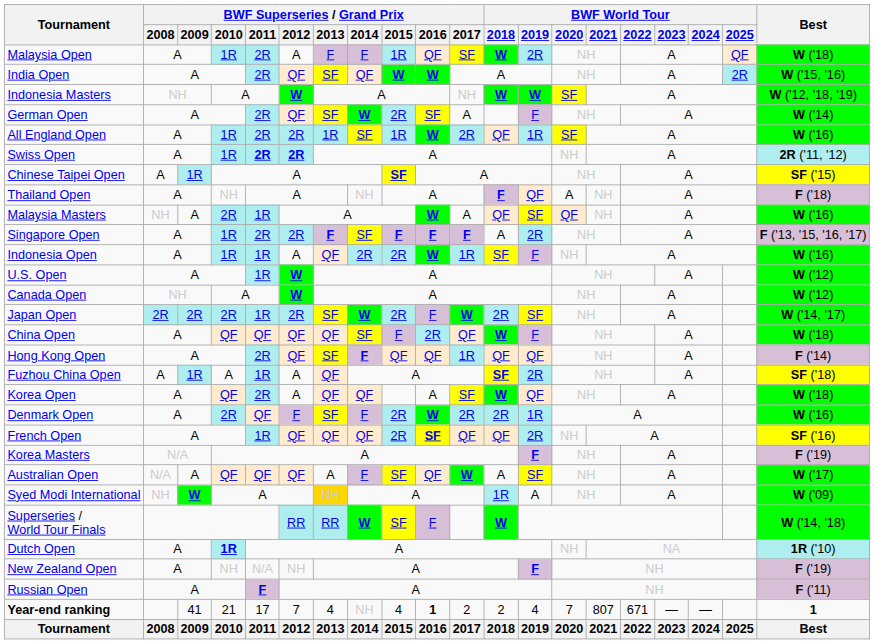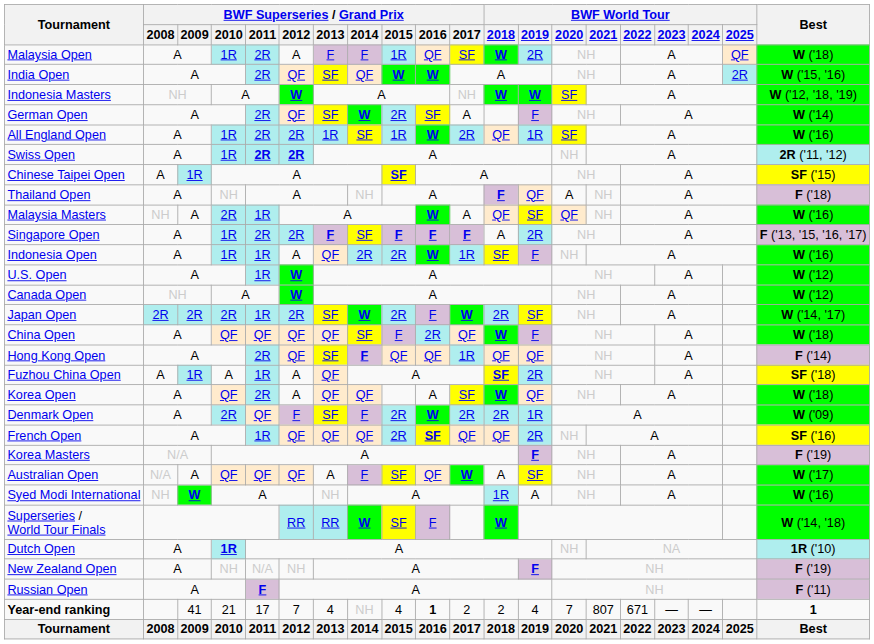Denmark Open | Best: W ('16) -> W ('09)
Syed Modi International | BWF Superseries / Grand Prix / 2013: gold background -> no background
Syed Modi International | Best: W ('09) -> W ('16)
